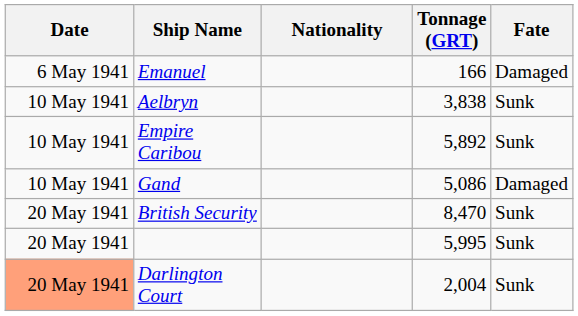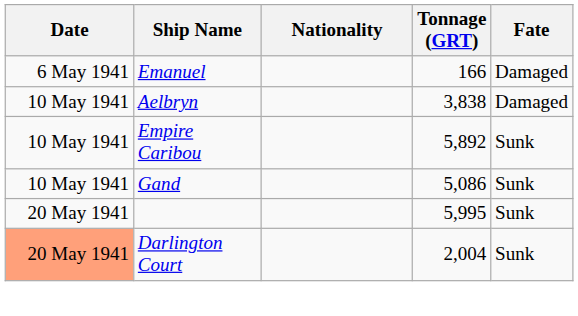Aelbryn | Fate: Sunk -> Damaged
Gand | Fate: Damaged -> Sunk
- row: 20 May 1941 | British Security | 8,470 | Sunk
